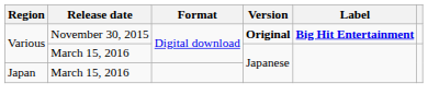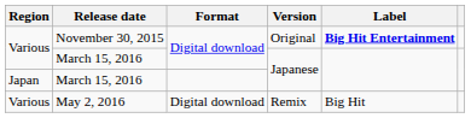November 30, 2015 | Version: bold -> normal
+ row: Various | May 2, 2016 | Digital download | Remix | Big Hit
